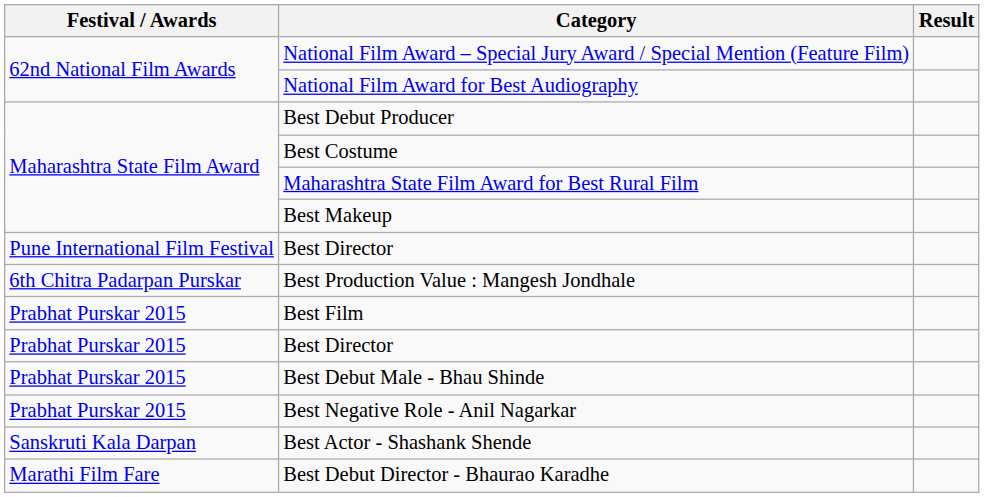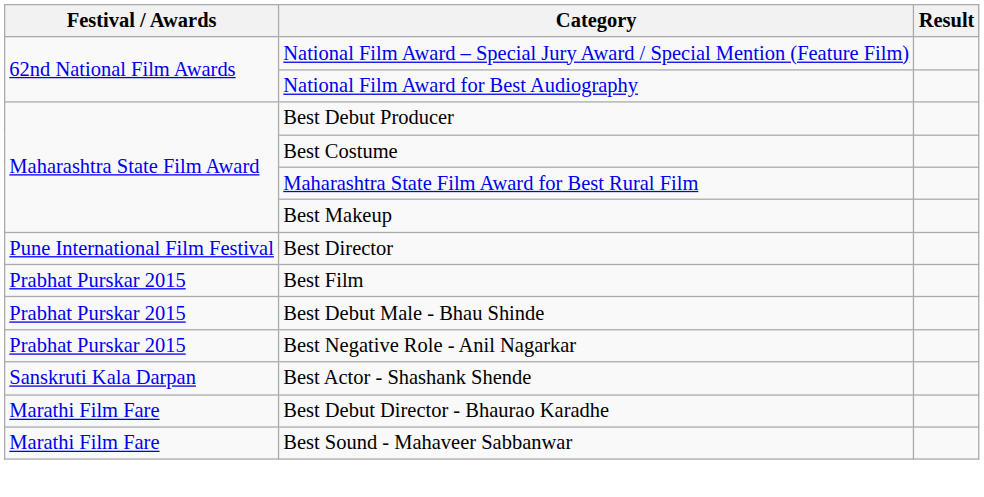- row: 6th Chitra Padarpan Purskar | Best Production Value : Mangesh Jondhale
- row: Prabhat Purskar 2015 | Best Director
+ row: Marathi Film Fare | Best Sound - Mahaveer Sabbanwar
